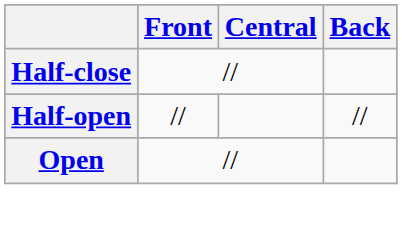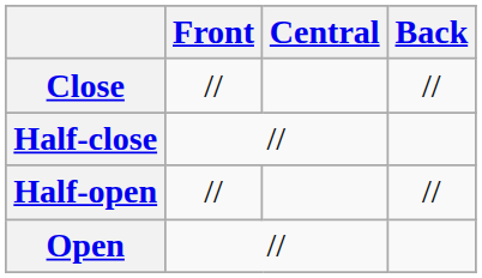+ row: Close | // | //
